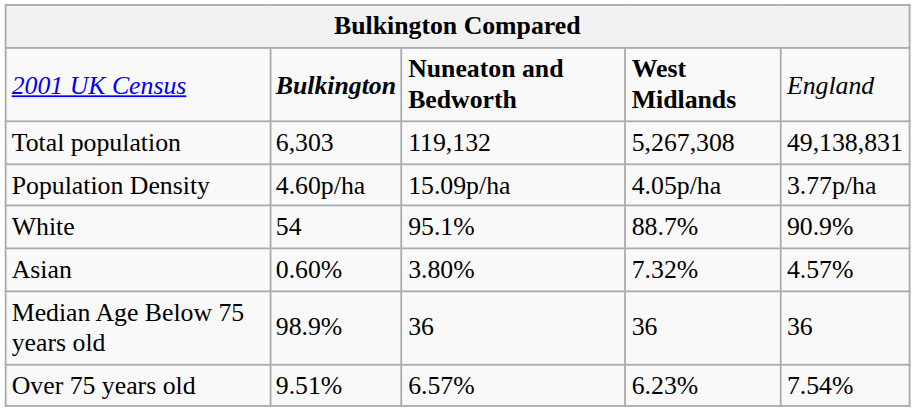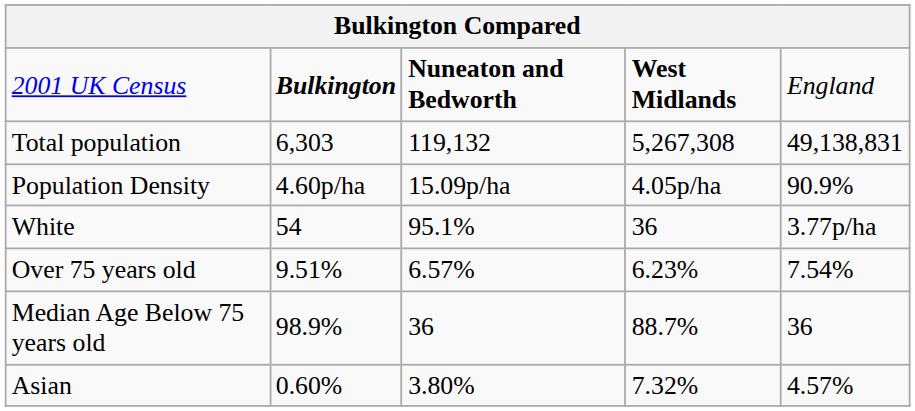Population Density | column 5: 3.77p/ha -> 90.9%
White | column 4: 88.7% -> 36
White | column 5: 90.9% -> 3.77p/ha
rows swapped: Asian <-> Over 75 years old
Median Age Below 75 years old | column 4: 36 -> 88.7%
